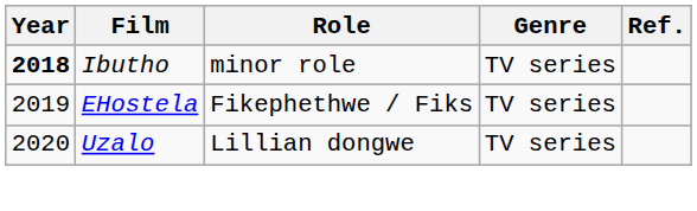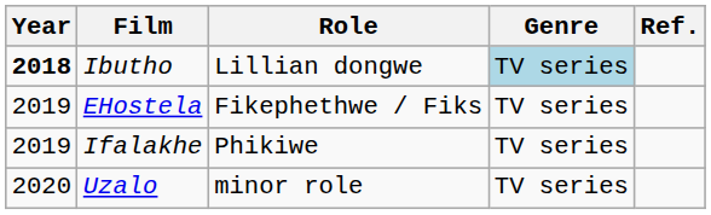Ibutho | Role: minor role -> Lillian dongwe
Ibutho | Genre: no background -> lightblue background
+ row: 2019 | Ifalakhe | Phikiwe | TV series
Uzalo | Role: Lillian dongwe -> minor role
